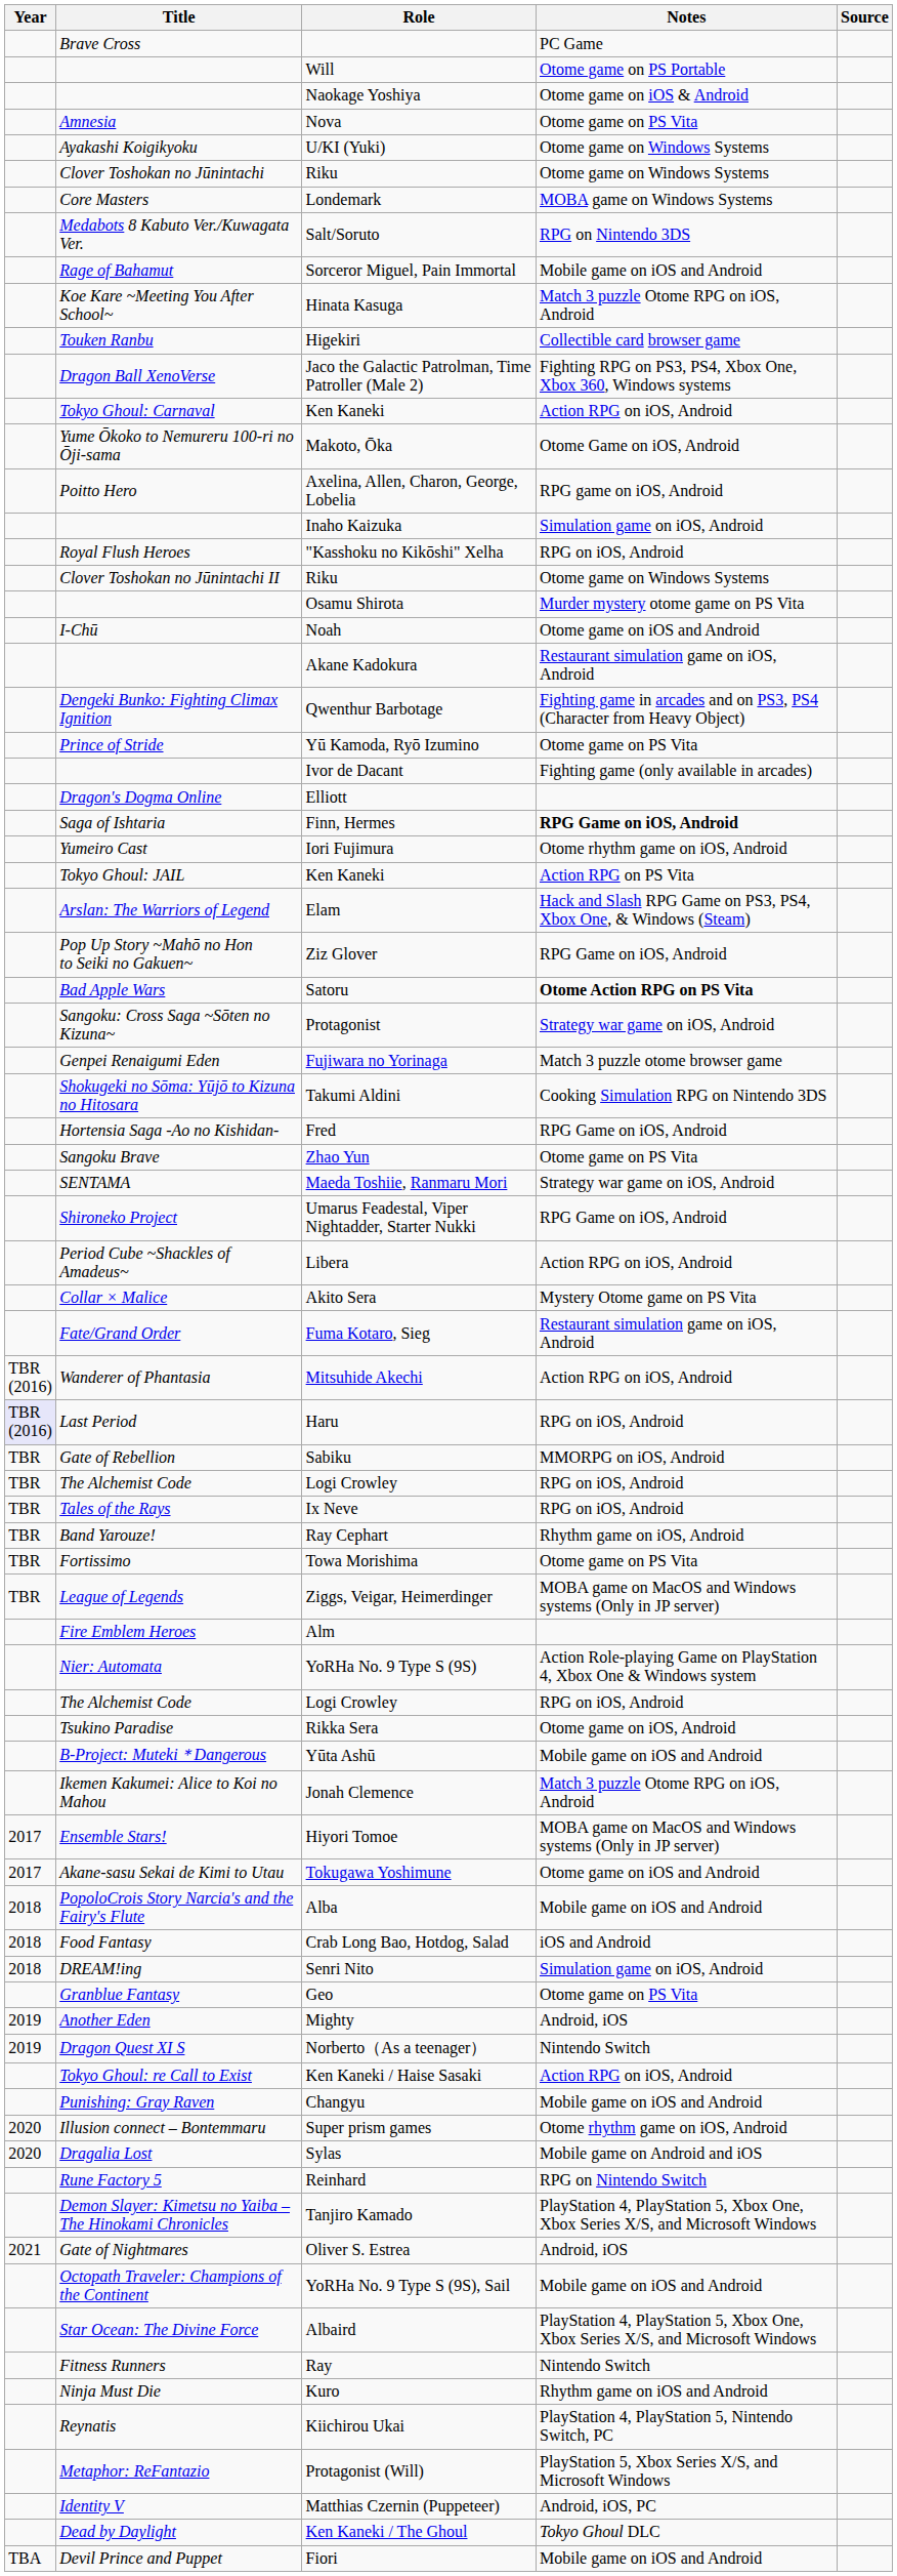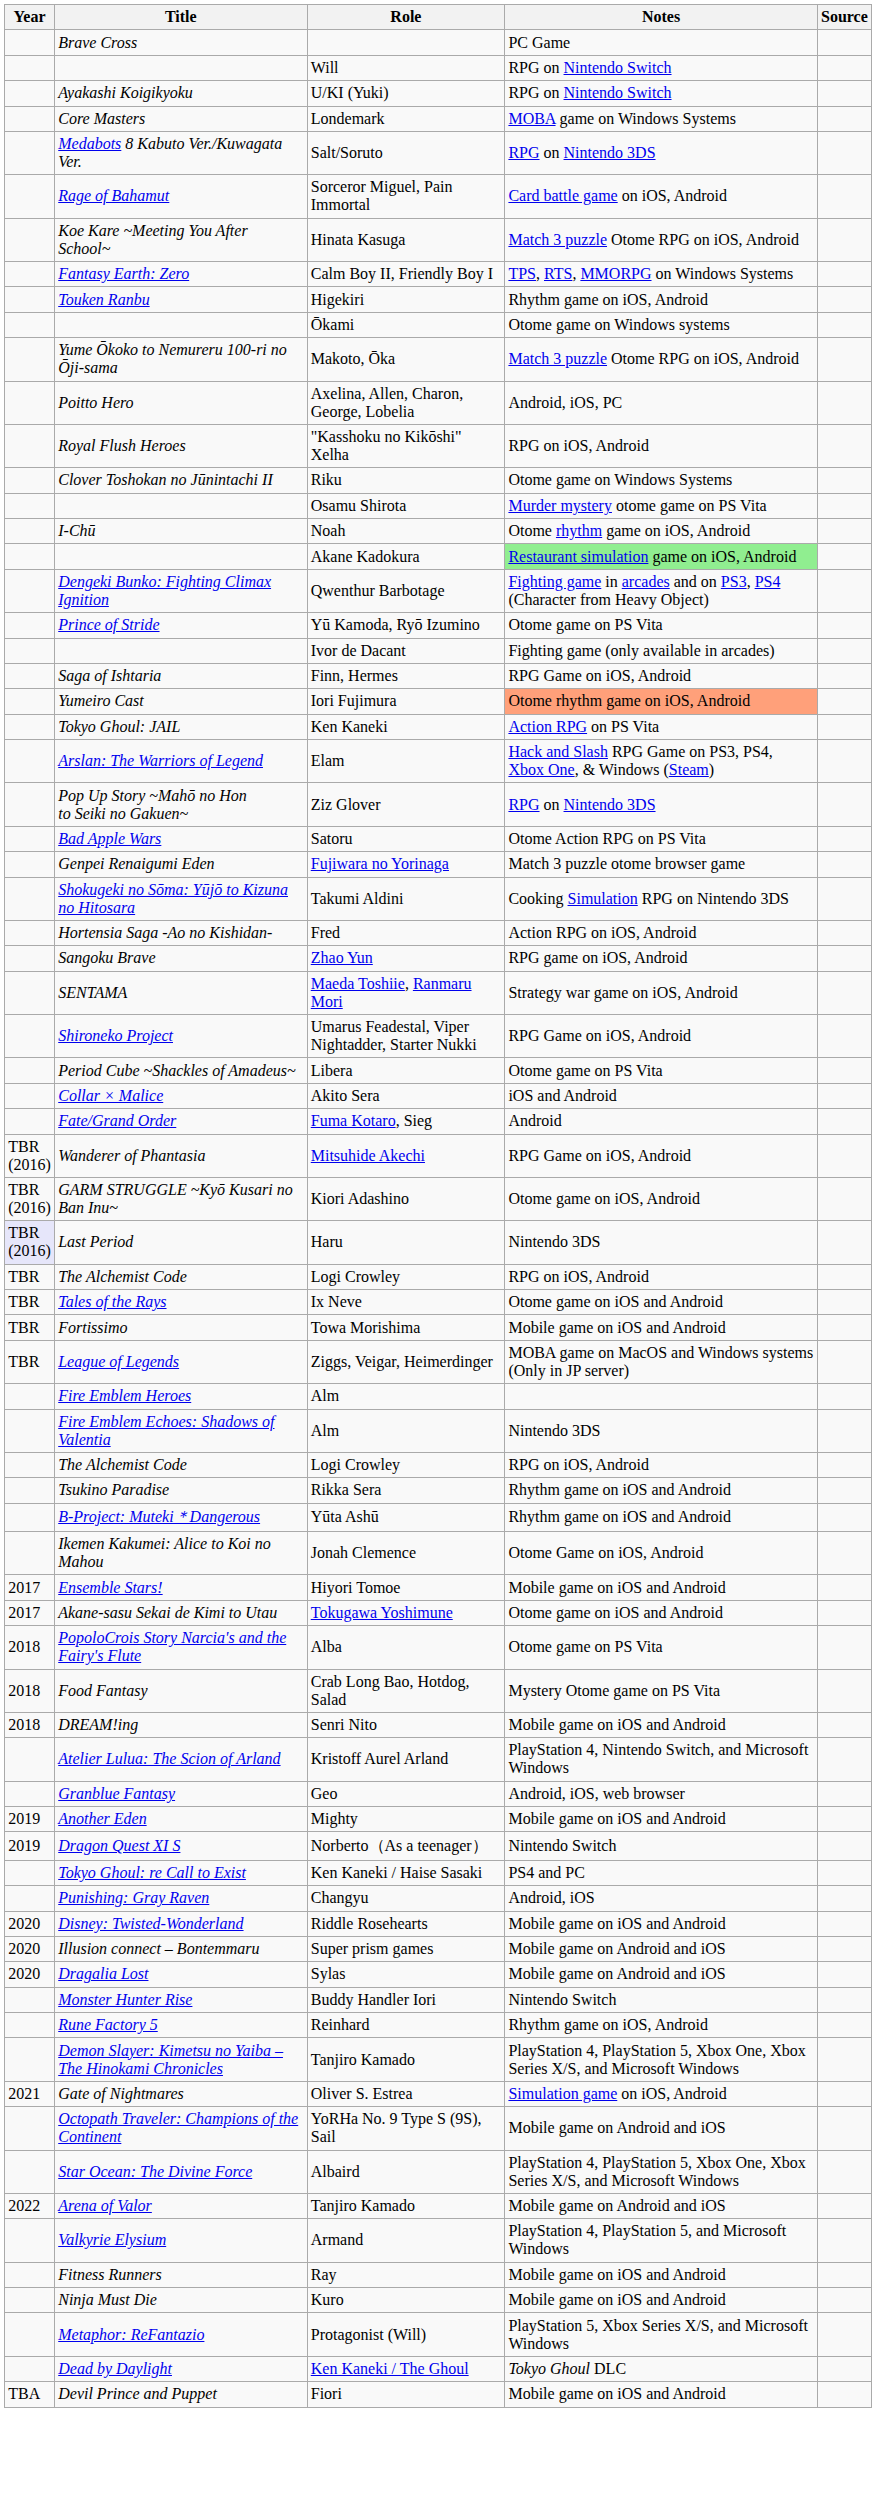Will | Notes: Otome game on PS Portable -> RPG on Nintendo Switch
- row: Naokage Yoshiya | Otome game on iOS & Android
- row: Amnesia | Nova | Otome game on PS Vita
U/KI (Yuki) | Notes: Otome game on Windows Systems -> RPG on Nintendo Switch
- row: Clover Toshokan no Jūnintachi | Riku | Otome game on Windows Systems
Sorceror Miguel, Pain Immortal | Notes: Mobile game on iOS and Android -> Card battle game on iOS, Android
+ row: Fantasy Earth: Zero | Calm Boy II, Friendly Boy I | TPS, RTS, MMORPG on Windows Systems
Higekiri | Notes: Collectible card browser game -> Rhythm game on iOS, Android
- row: Dragon Ball XenoVerse | Jaco the Galactic Patrolman, Time Patroller (Male 2) | Fighting RPG on PS3, PS4, Xbox One, Xbox 360, Windows systems
- row: Tokyo Ghoul: Carnaval | Ken Kaneki | Action RPG on iOS, Android
+ row: Ōkami | Otome game on Windows systems
Makoto, Ōka | Notes: Otome Game on iOS, Android -> Match 3 puzzle Otome RPG on iOS, Android
Axelina, Allen, Charon, George, Lobelia | Notes: RPG game on iOS, Android -> Android, iOS, PC
- row: Inaho Kaizuka | Simulation game on iOS, Android
Noah | Notes: Otome game on iOS and Android -> Otome rhythm game on iOS, Android
Akane Kadokura | Notes: no background -> lightgreen background
- row: Dragon's Dogma Online | Elliott
Finn, Hermes | Notes: bold -> normal
Iori Fujimura | Notes: no background -> lightsalmon background
Ziz Glover | Notes: RPG Game on iOS, Android -> RPG on Nintendo 3DS
Satoru | Notes: bold -> normal
- row: Sangoku: Cross Saga ~Sōten no Kizuna~ | Protagonist | Strategy war game on iOS, Android
Fred | Notes: RPG Game on iOS, Android -> Action RPG on iOS, Android
Zhao Yun | Notes: Otome game on PS Vita -> RPG game on iOS, Android
Libera | Notes: Action RPG on iOS, Android -> Otome game on PS Vita
Akito Sera | Notes: Mystery Otome game on PS Vita -> iOS and Android
Fuma Kotaro, Sieg | Notes: Restaurant simulation game on iOS, Android -> Android
Mitsuhide Akechi | Notes: Action RPG on iOS, Android -> RPG Game on iOS, Android
+ row: TBR (2016) | GARM STRUGGLE ~Kyō Kusari no Ban Inu~ | Kiori Adashino | Otome game on iOS, Android
Haru | Notes: RPG on iOS, Android -> Nintendo 3DS
- row: TBR | Gate of Rebellion | Sabiku | MMORPG on iOS, Android
Ix Neve | Notes: RPG on iOS, Android -> Otome game on iOS and Android
- row: TBR | Band Yarouze! | Ray Cephart | Rhythm game on iOS, Android
Towa Morishima | Notes: Otome game on PS Vita -> Mobile game on iOS and Android
- row: Nier: Automata | YoRHa No. 9 Type S (9S) | Action Role-playing Game on PlayStation 4, Xbox One & Windows system
+ row: Fire Emblem Echoes: Shadows of Valentia | Alm | Nintendo 3DS
Rikka Sera | Notes: Otome game on iOS, Android -> Rhythm game on iOS and Android
Yūta Ashū | Notes: Mobile game on iOS and Android -> Rhythm game on iOS and Android
Jonah Clemence | Notes: Match 3 puzzle Otome RPG on iOS, Android -> Otome Game on iOS, Android
Hiyori Tomoe | Notes: MOBA game on MacOS and Windows systems (Only in JP server) -> Mobile game on iOS and Android
Alba | Notes: Mobile game on iOS and Android -> Otome game on PS Vita
Crab Long Bao, Hotdog, Salad | Notes: iOS and Android -> Mystery Otome game on PS Vita
Senri Nito | Notes: Simulation game on iOS, Android -> Mobile game on iOS and Android
+ row: Atelier Lulua: The Scion of Arland | Kristoff Aurel Arland | PlayStation 4, Nintendo Switch, and Microsoft Windows
Geo | Notes: Otome game on PS Vita -> Android, iOS, web browser
Mighty | Notes: Android, iOS -> Mobile game on iOS and Android
Ken Kaneki / Haise Sasaki | Notes: Action RPG on iOS, Android -> PS4 and PC
Changyu | Notes: Mobile game on iOS and Android -> Android, iOS
+ row: 2020 | Disney: Twisted-Wonderland | Riddle Rosehearts | Mobile game on iOS and Android
Super prism games | Notes: Otome rhythm game on iOS, Android -> Mobile game on Android and iOS
+ row: Monster Hunter Rise | Buddy Handler Iori | Nintendo Switch
Reinhard | Notes: RPG on Nintendo Switch -> Rhythm game on iOS, Android
Oliver S. Estrea | Notes: Android, iOS -> Simulation game on iOS, Android
YoRHa No. 9 Type S (9S), Sail | Notes: Mobile game on iOS and Android -> Mobile game on Android and iOS
+ row: 2022 | Arena of Valor | Tanjiro Kamado | Mobile game on Android and iOS
+ row: Valkyrie Elysium | Armand | PlayStation 4, PlayStation 5, and Microsoft Windows
Ray | Notes: Nintendo Switch -> Mobile game on iOS and Android
Kuro | Notes: Rhythm game on iOS and Android -> Mobile game on iOS and Android
- row: Reynatis | Kiichirou Ukai | PlayStation 4, PlayStation 5, Nintendo Switch, PC
- row: Identity V | Matthias Czernin (Puppeteer) | Android, iOS, PC
